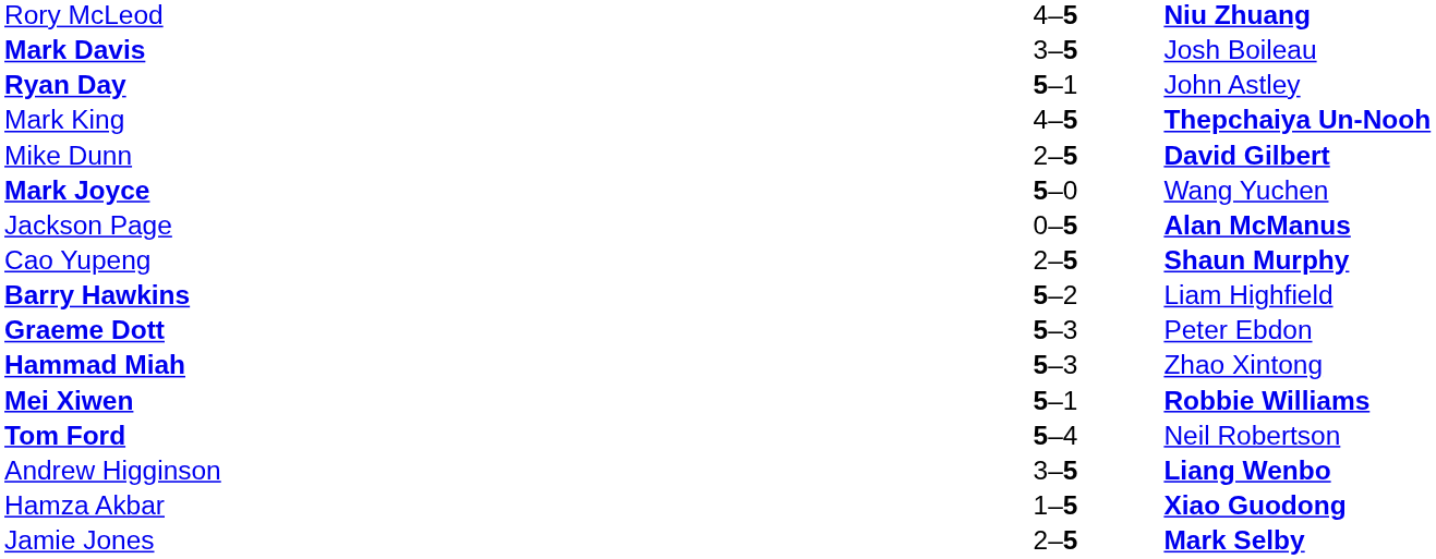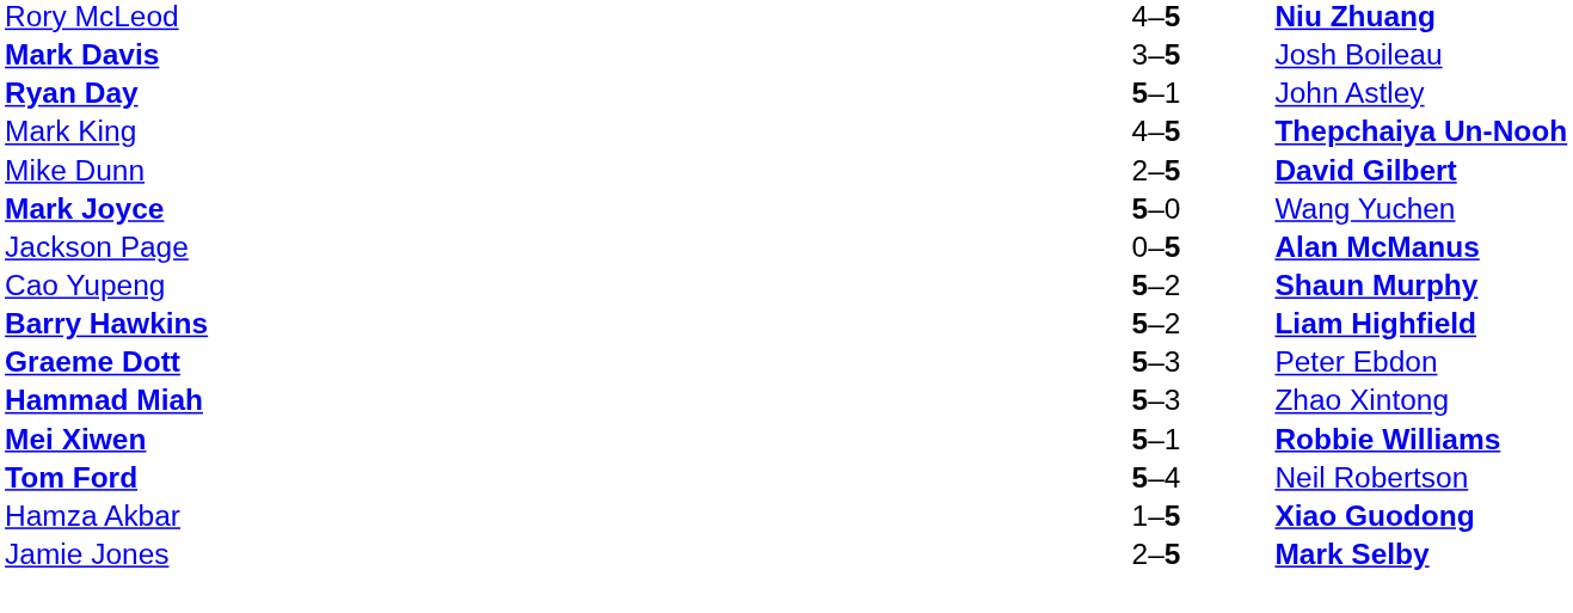Cao Yupeng | column 2: 2–5 -> 5–2
Barry Hawkins | column 3: normal -> bold
- row: Andrew Higginson | 3–5 | Liang Wenbo
